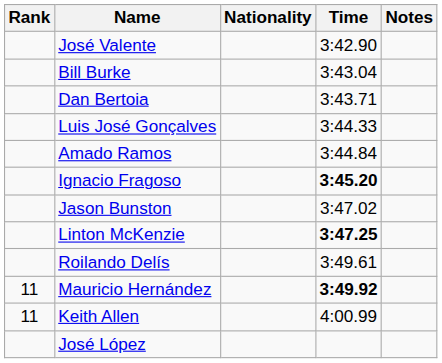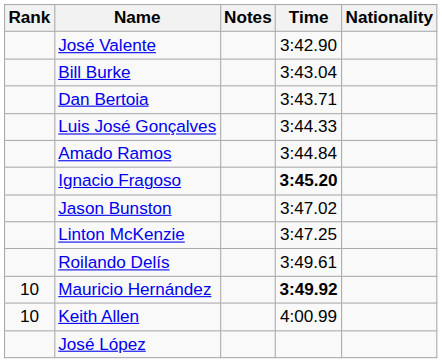columns swapped: Nationality <-> Notes
Linton McKenzie | Time: bold -> normal
Mauricio Hernández | Rank: 11 -> 10
Keith Allen | Rank: 11 -> 10
